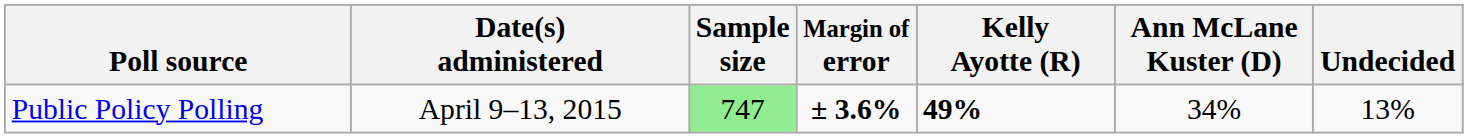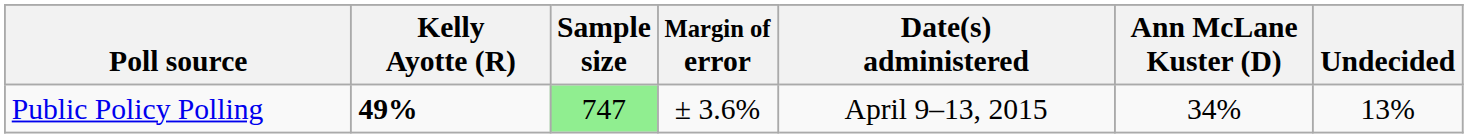columns swapped: Date(s) administered <-> Kelly Ayotte (R)
Public Policy Polling | Margin of error: bold -> normal
